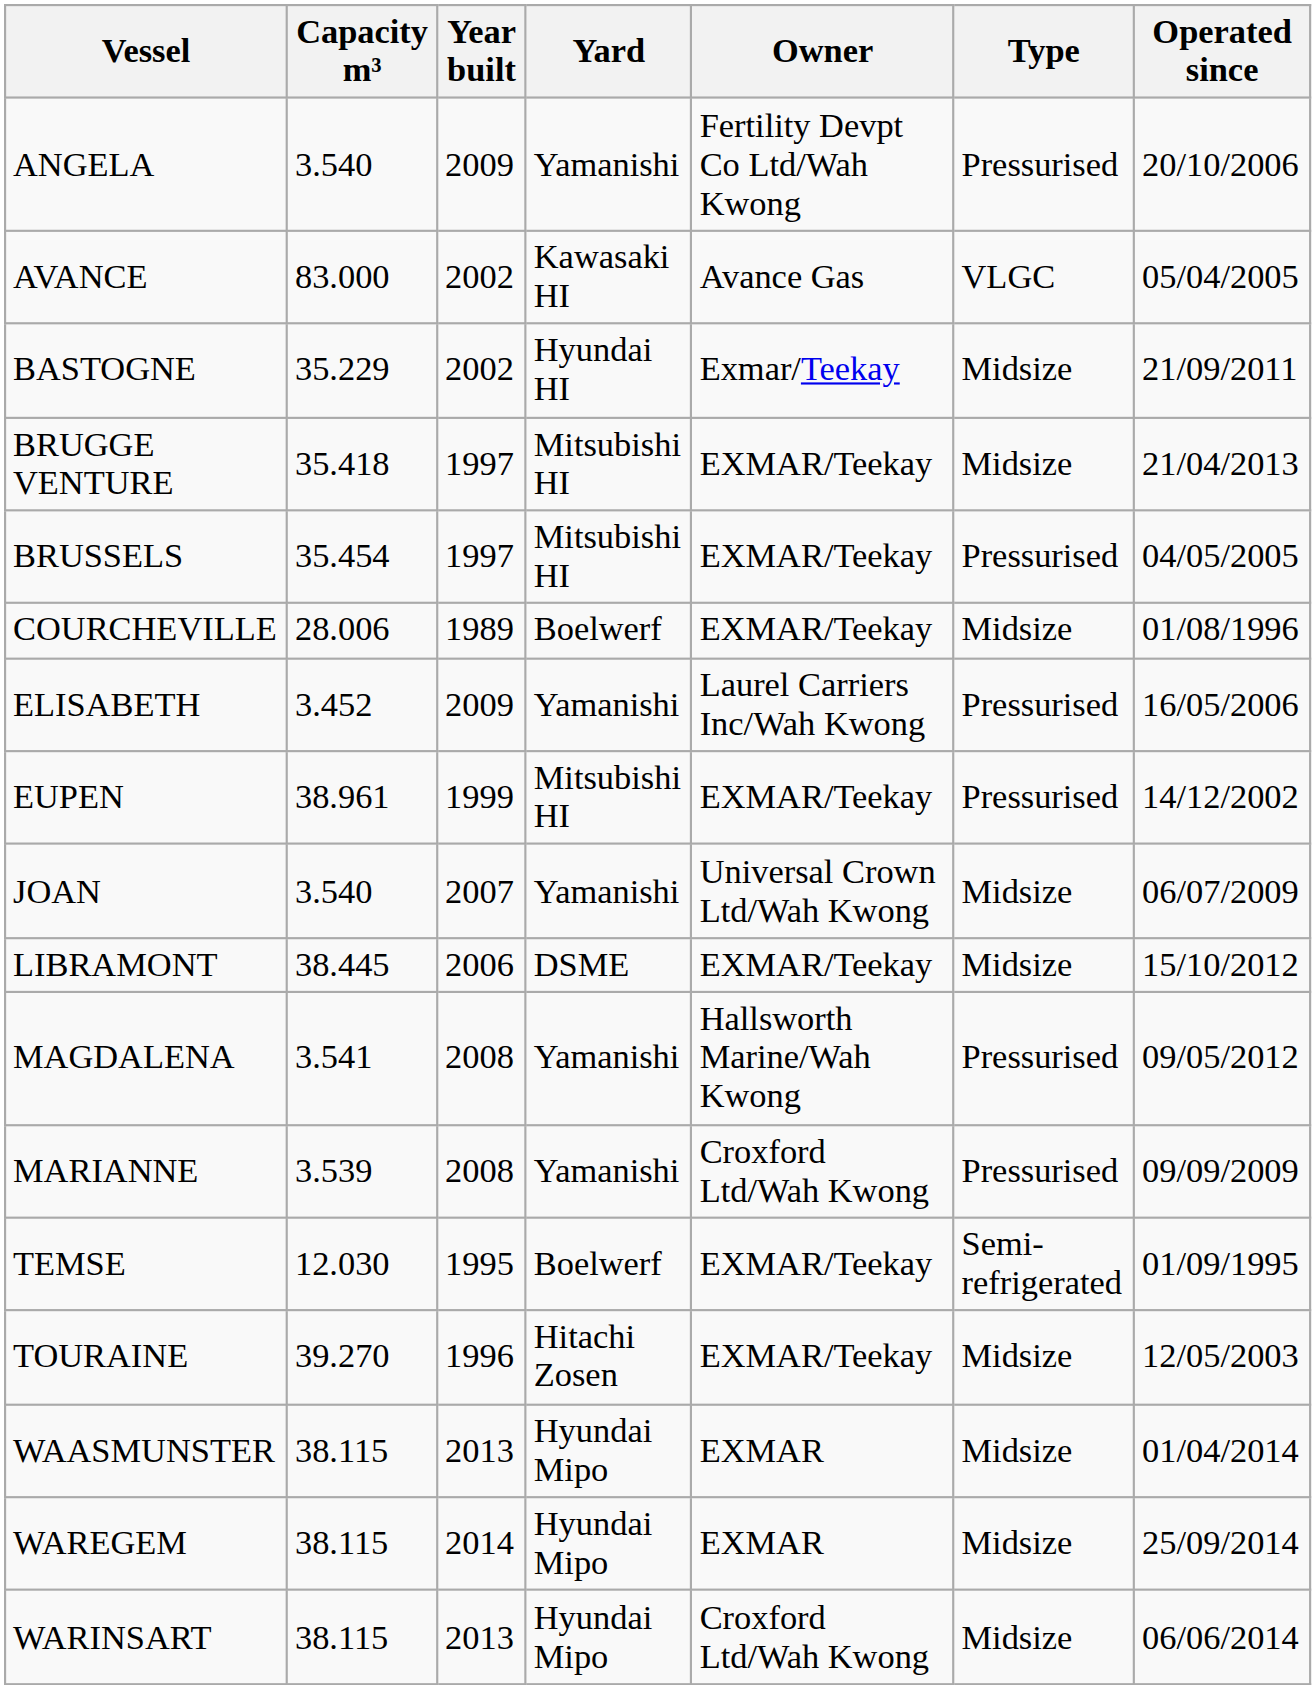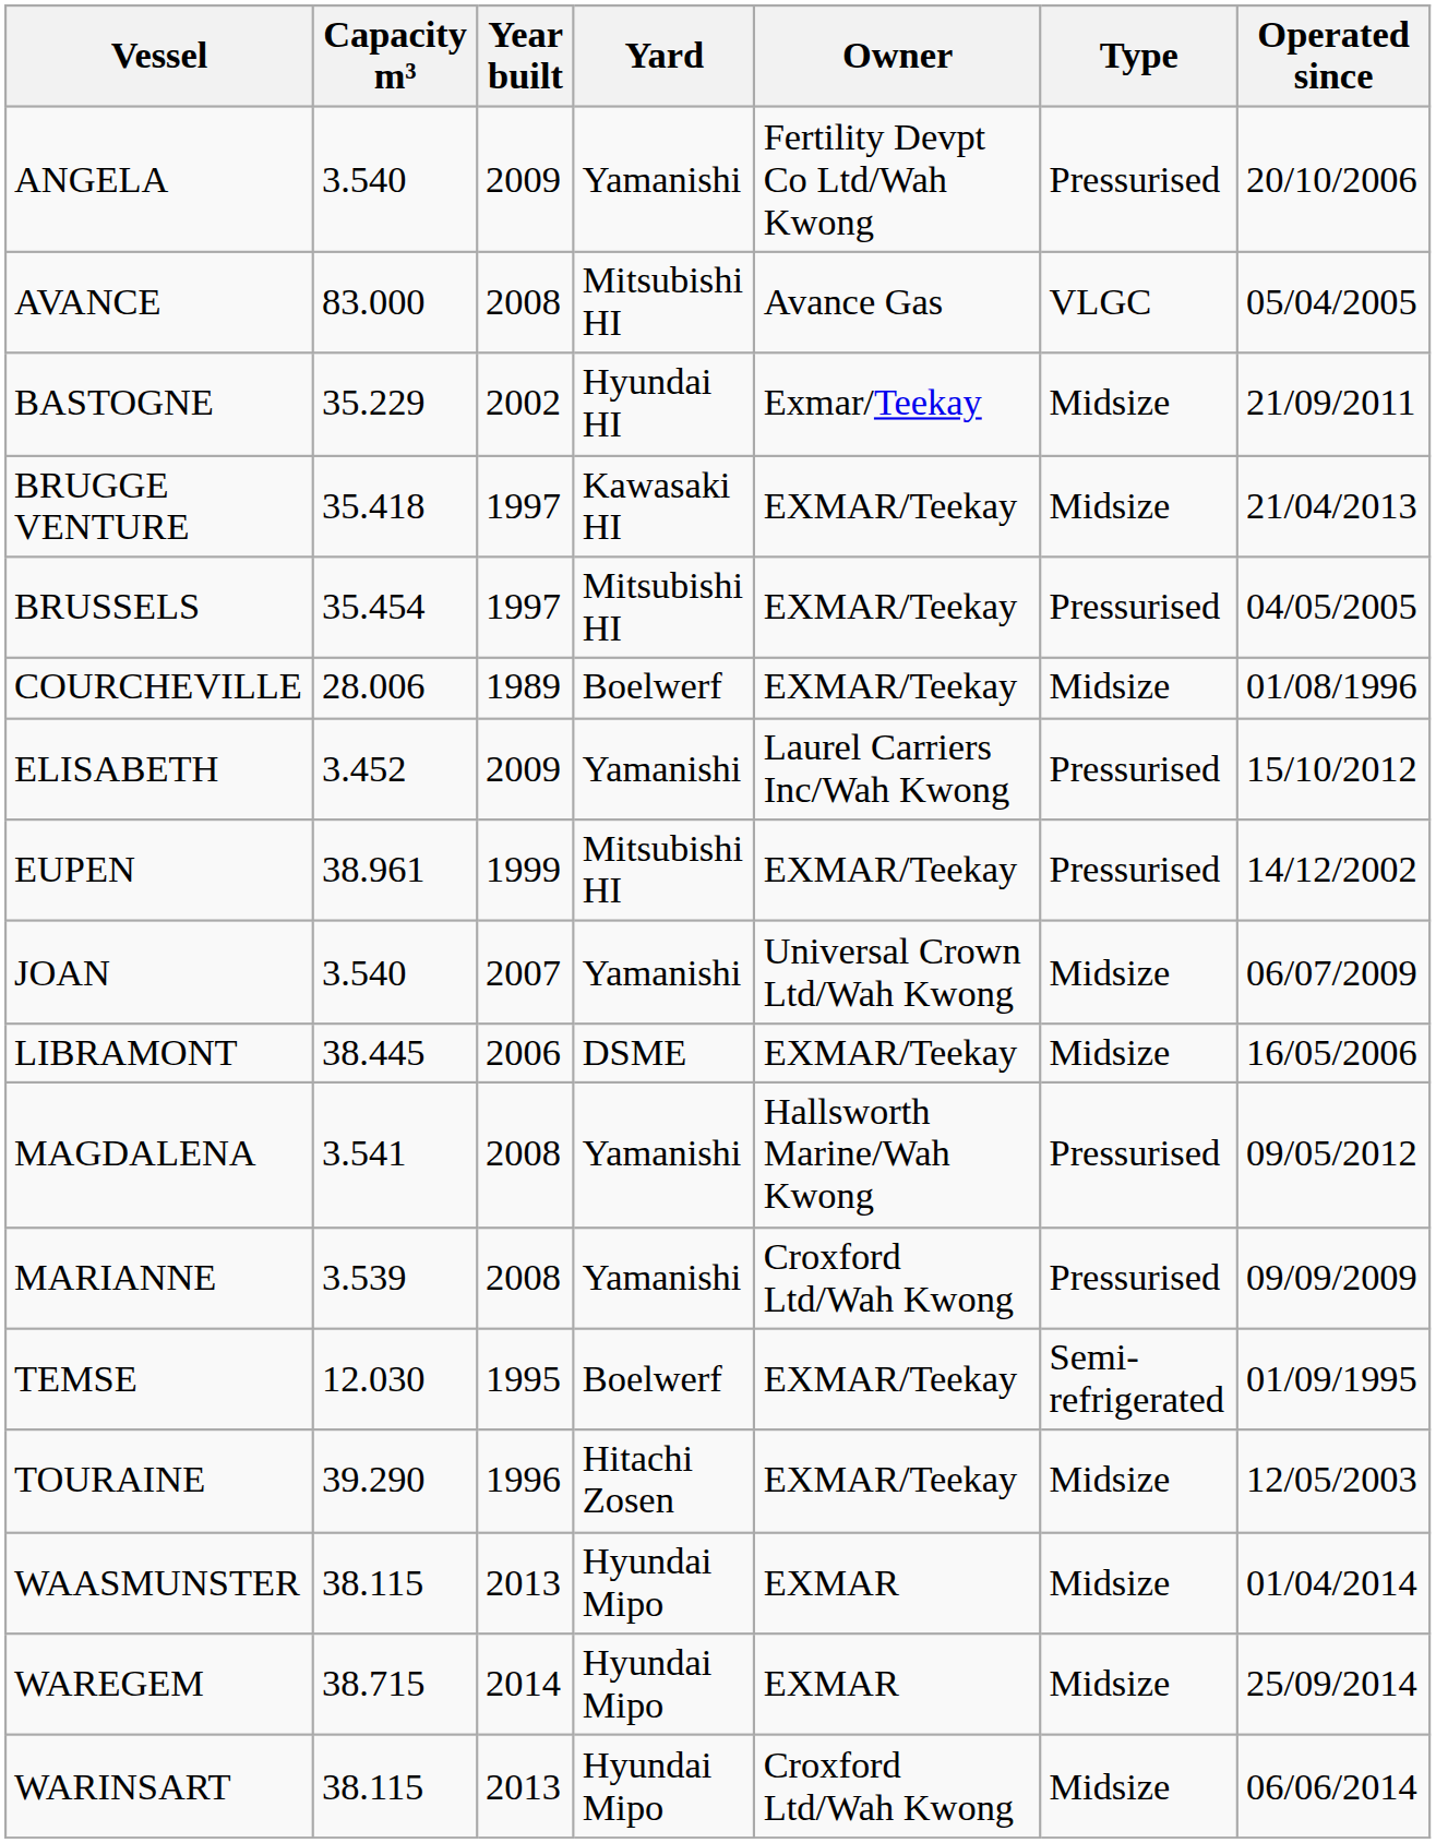AVANCE | Year built: 2002 -> 2008
AVANCE | Yard: Kawasaki HI -> Mitsubishi HI
BRUGGE VENTURE | Yard: Mitsubishi HI -> Kawasaki HI
ELISABETH | Operated since: 16/05/2006 -> 15/10/2012
LIBRAMONT | Operated since: 15/10/2012 -> 16/05/2006
TOURAINE | Capacity m³: 39.270 -> 39.290
WAREGEM | Capacity m³: 38.115 -> 38.715
